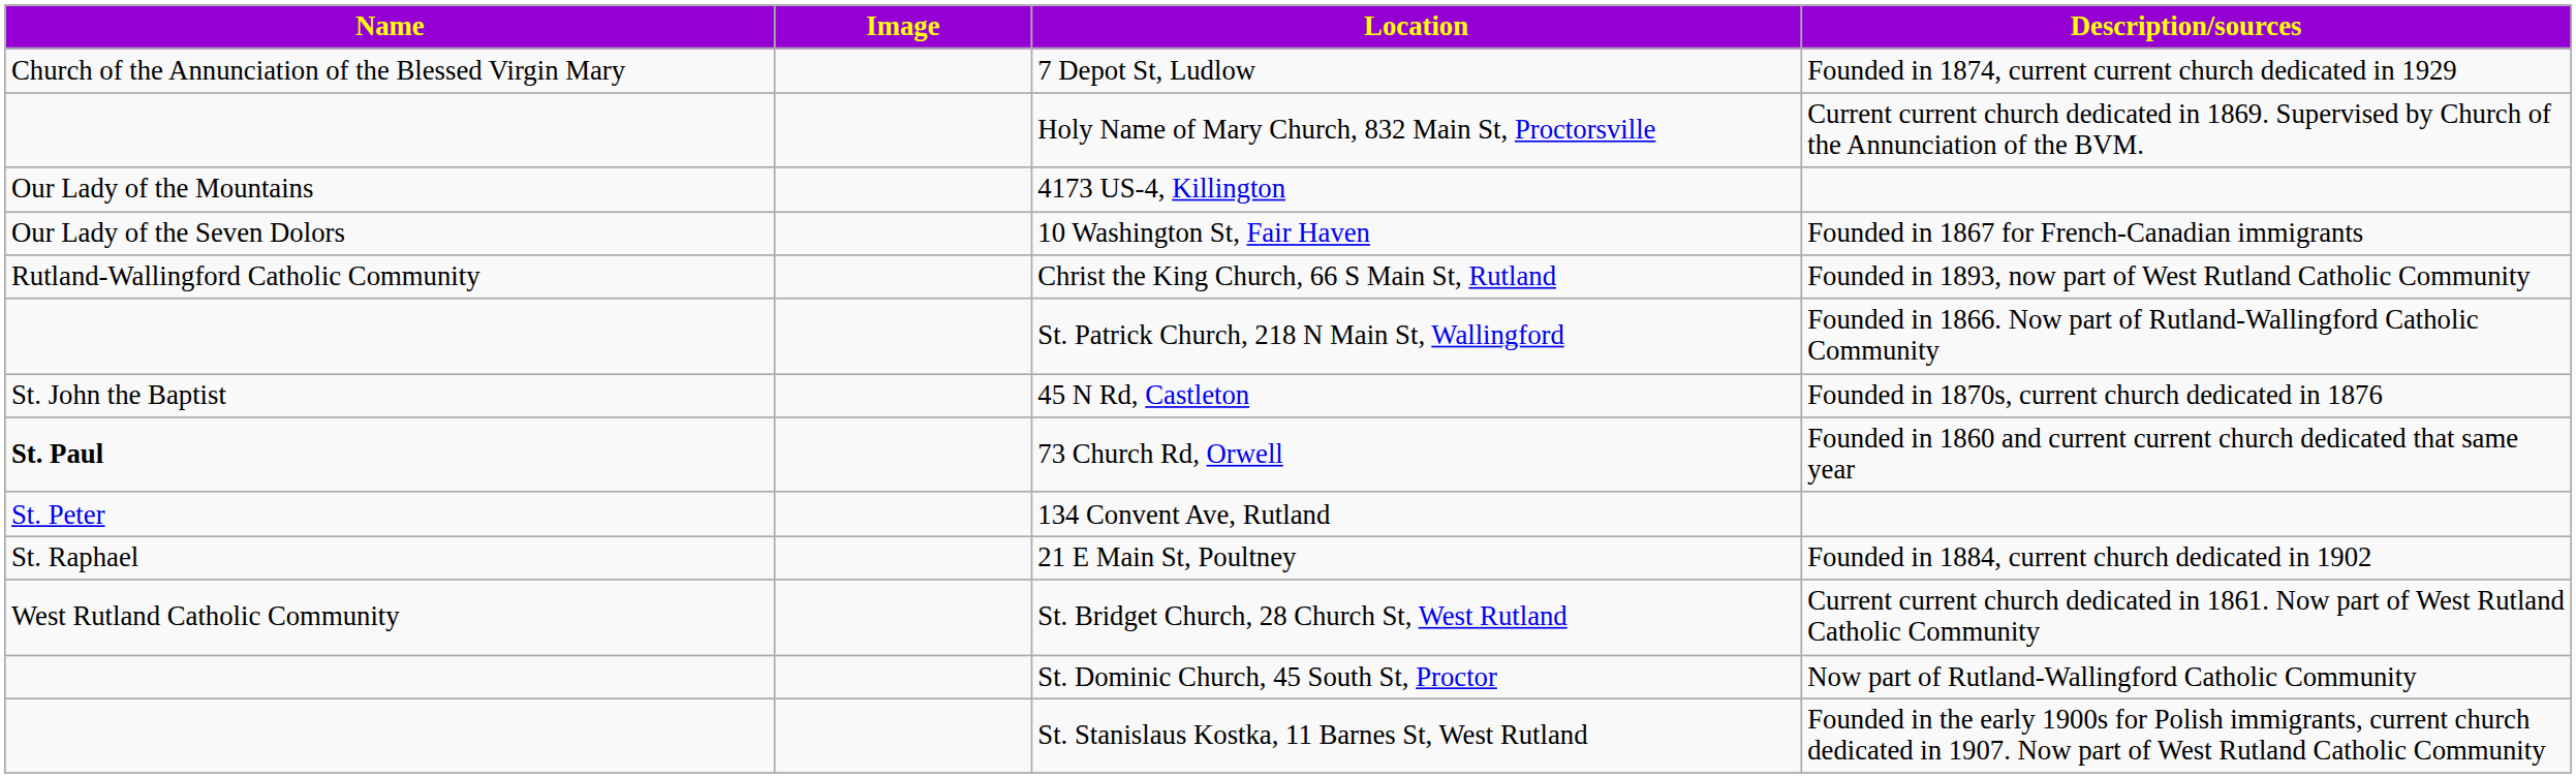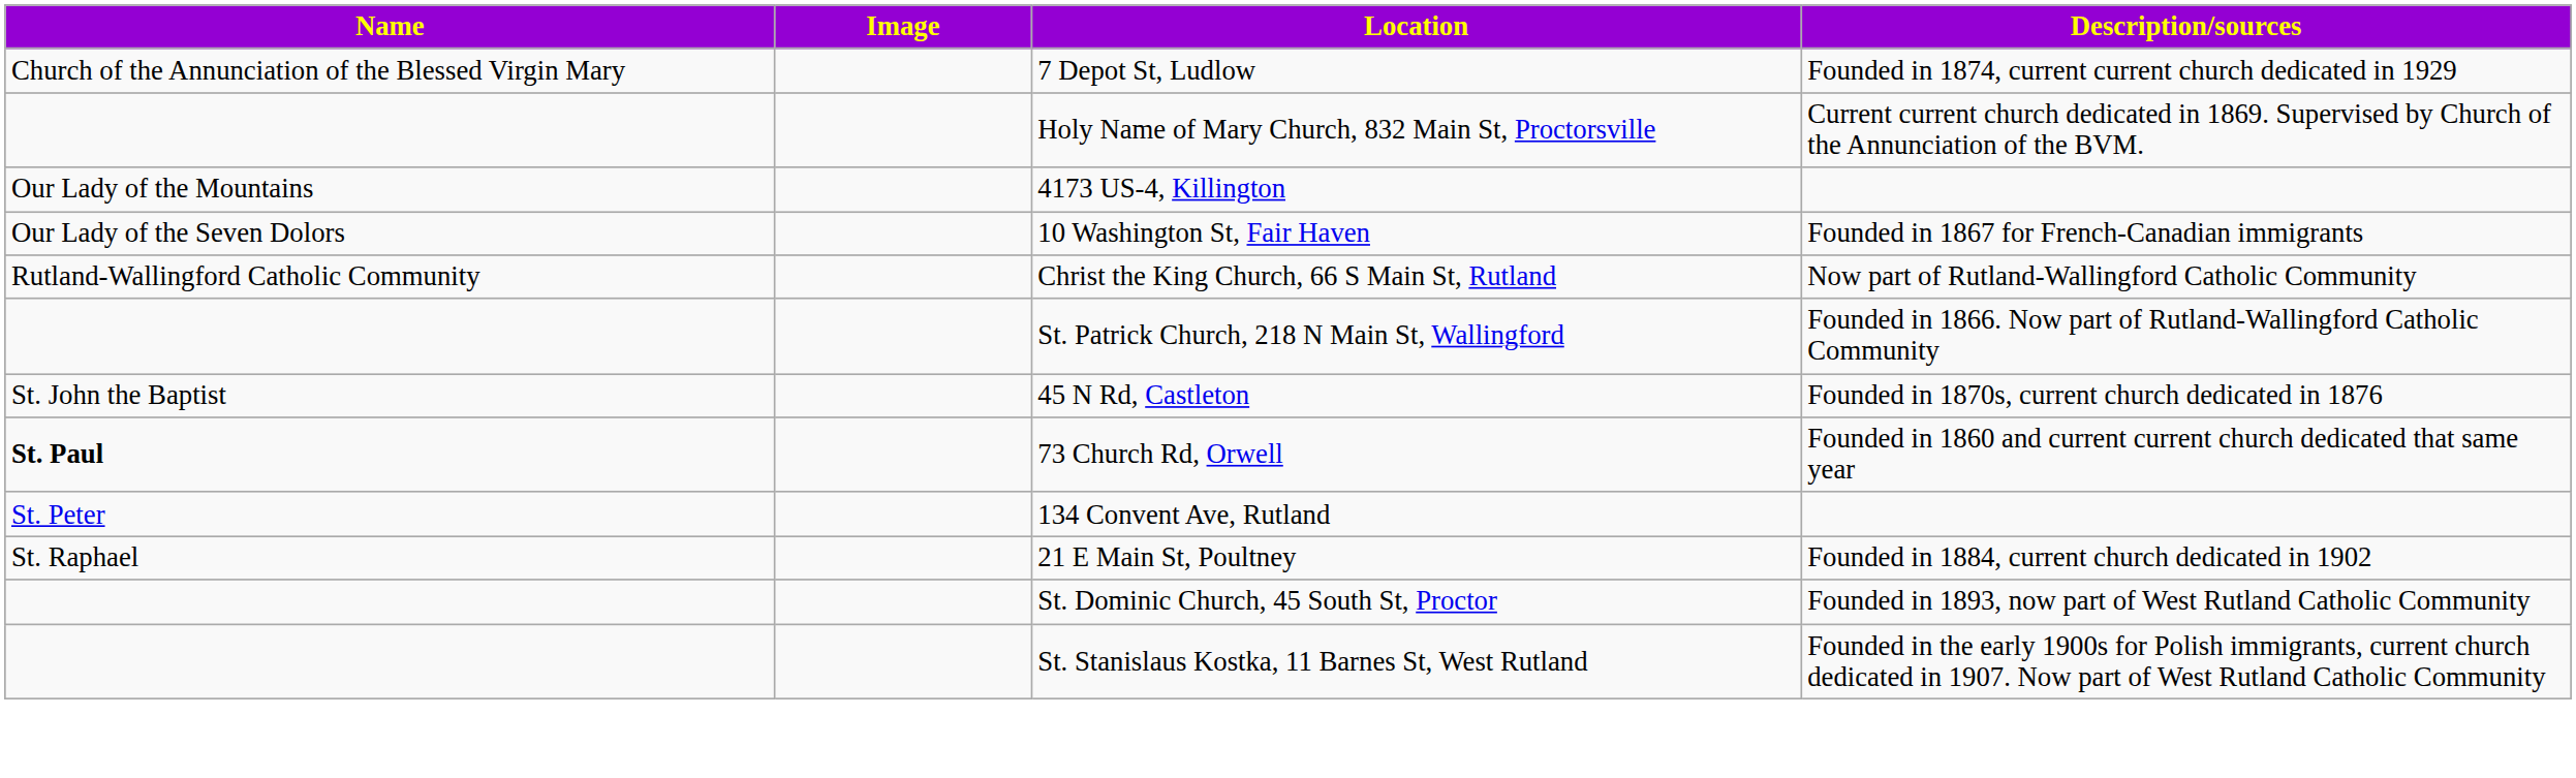Christ the King Church, 66 S Main St, Rutland | Description/sources: Founded in 1893, now part of West Rutland Catholic Community -> Now part of Rutland-Wallingford Catholic Community
- row: West Rutland Catholic Community | St. Bridget Church, 28 Church St, West Rutland | Current current church dedicated in 1861. Now part of West Rutland Catholic Community
St. Dominic Church, 45 South St, Proctor | Description/sources: Now part of Rutland-Wallingford Catholic Community -> Founded in 1893, now part of West Rutland Catholic Community
